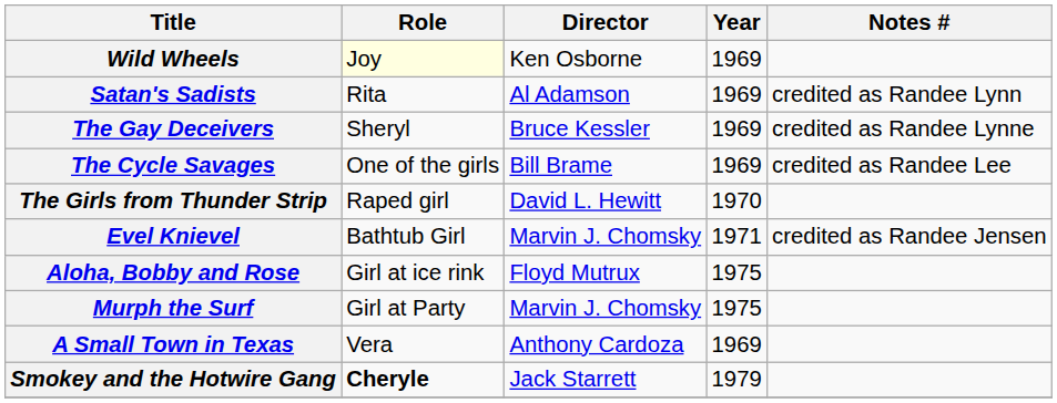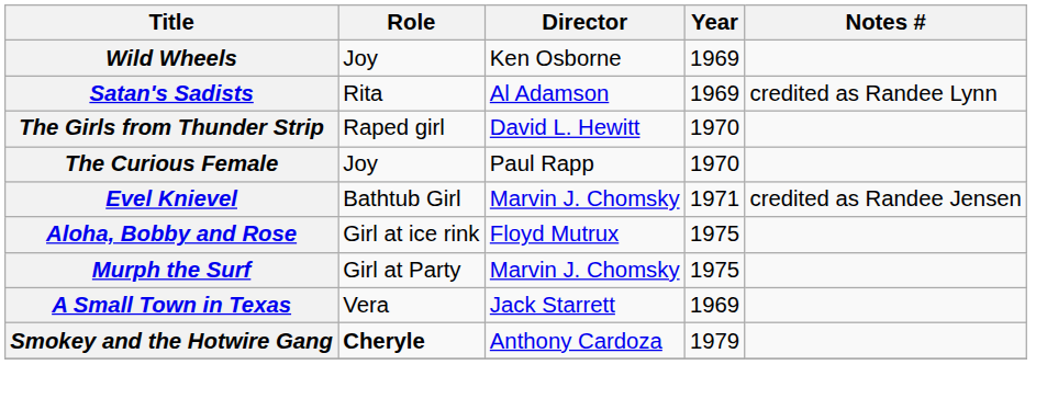Wild Wheels | Role: lightyellow background -> no background
- row: The Gay Deceivers | Sheryl | Bruce Kessler | 1969 | credited as Randee Lynne
- row: The Cycle Savages | One of the girls | Bill Brame | 1969 | credited as Randee Lee
+ row: The Curious Female | Joy | Paul Rapp | 1970
A Small Town in Texas | Director: Anthony Cardoza -> Jack Starrett
Smokey and the Hotwire Gang | Director: Jack Starrett -> Anthony Cardoza
